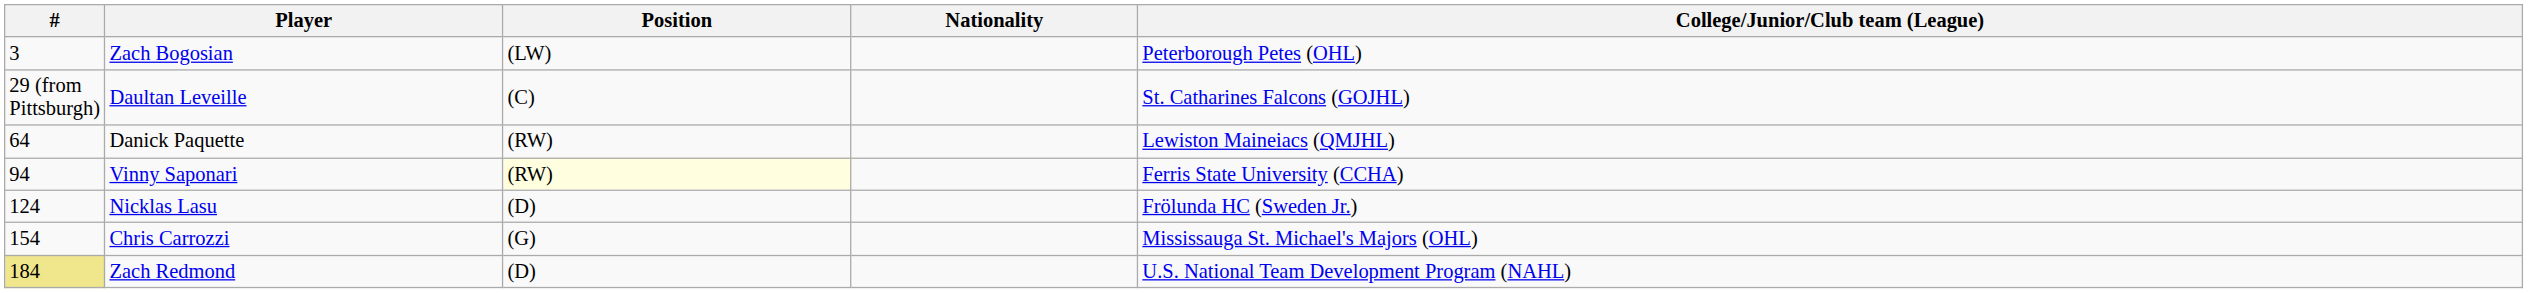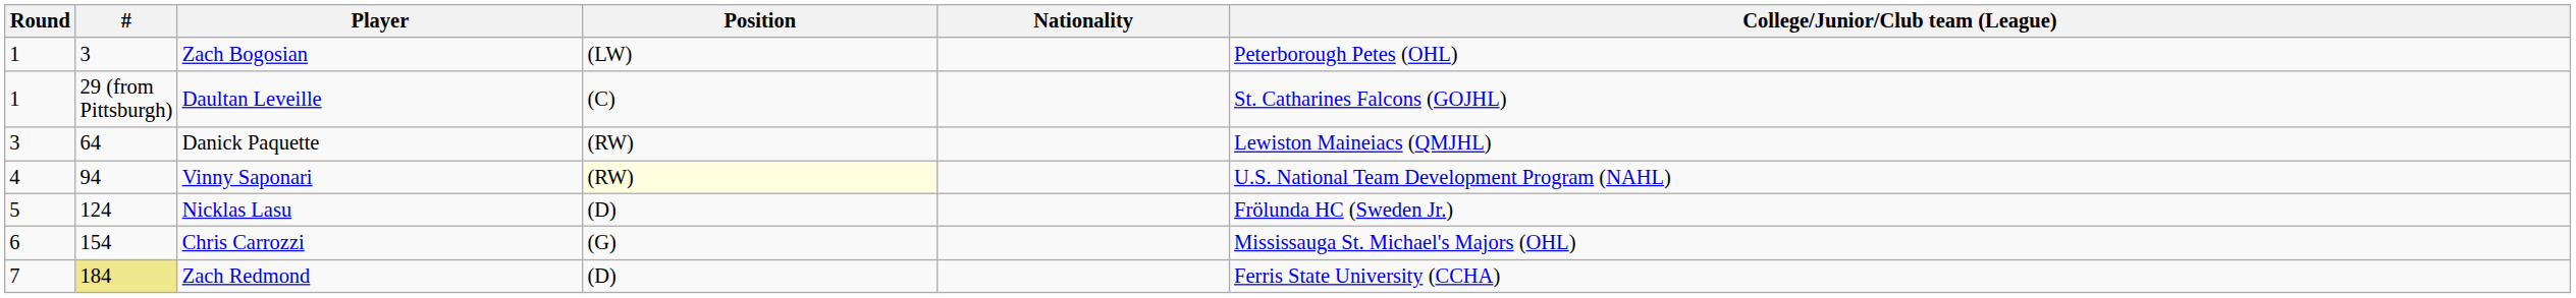+ column: Round | 1 | 1 | 3 | 4 | 5 | 6 | 7
Vinny Saponari | College/Junior/Club team (League): Ferris State University (CCHA) -> U.S. National Team Development Program (NAHL)
Zach Redmond | College/Junior/Club team (League): U.S. National Team Development Program (NAHL) -> Ferris State University (CCHA)
